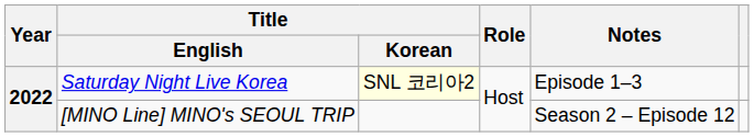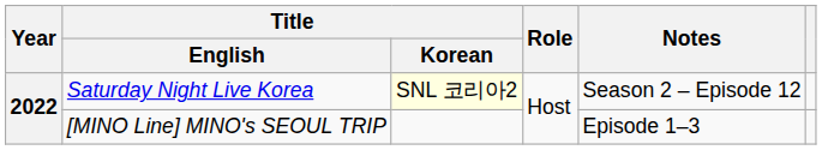Saturday Night Live Korea | Notes: Episode 1–3 -> Season 2 – Episode 12
[MINO Line] MINO's SEOUL TRIP | Notes: Season 2 – Episode 12 -> Episode 1–3
